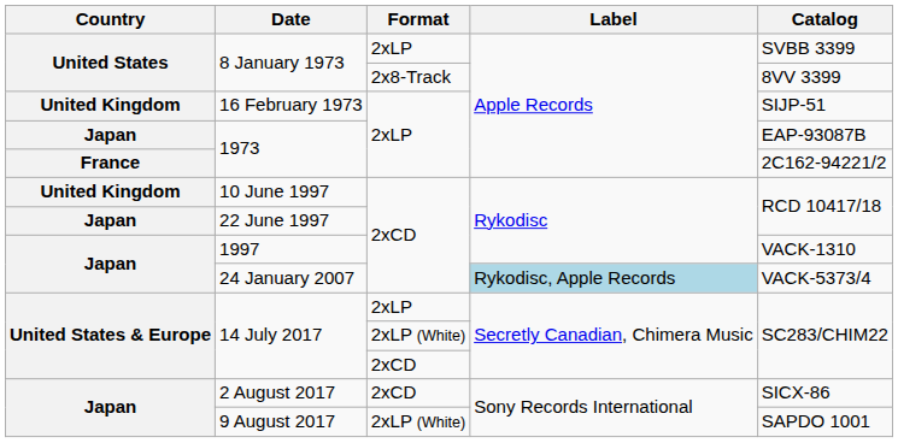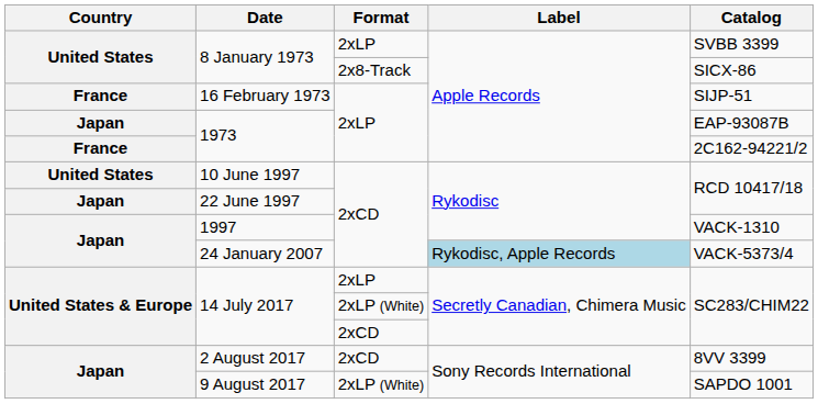8 January 1973 / 2x8-Track | Catalog: 8VV 3399 -> SICX-86
16 February 1973 | Country: United Kingdom -> France
10 June 1997 | Country: United Kingdom -> United States
2 August 2017 | Catalog: SICX-86 -> 8VV 3399
